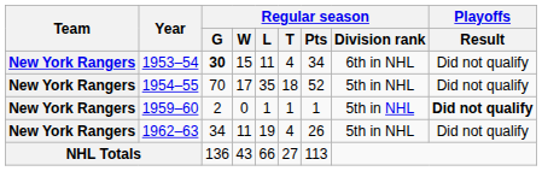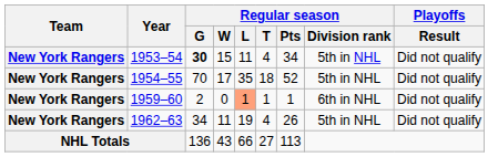1953–54 | Regular season / Division rank: 6th in NHL -> 5th in NHL
1959–60 | Regular season / L: no background -> lightsalmon background
1959–60 | Regular season / Division rank: 5th in NHL -> 6th in NHL
1959–60 | Playoffs / Result: bold -> normal
